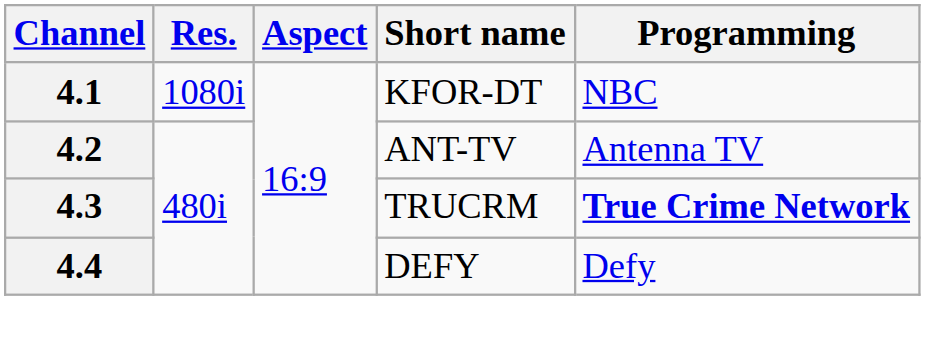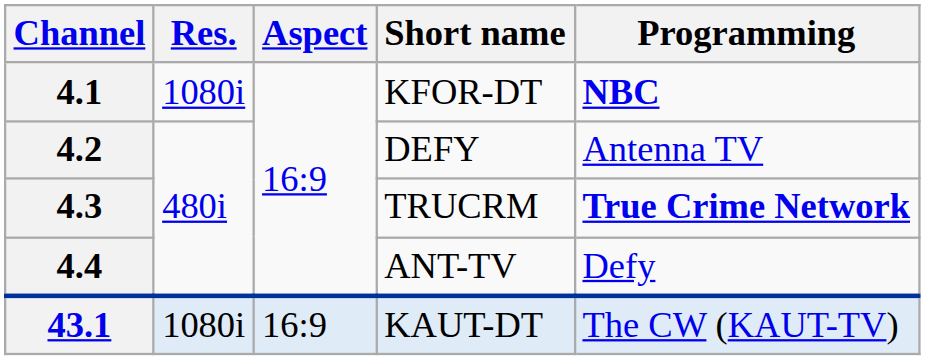4.1 | Programming: normal -> bold
4.2 | Short name: ANT-TV -> DEFY
4.4 | Short name: DEFY -> ANT-TV
+ row: 43.1 | 1080i | 16:9 | KAUT-DT | The CW (KAUT-TV)
